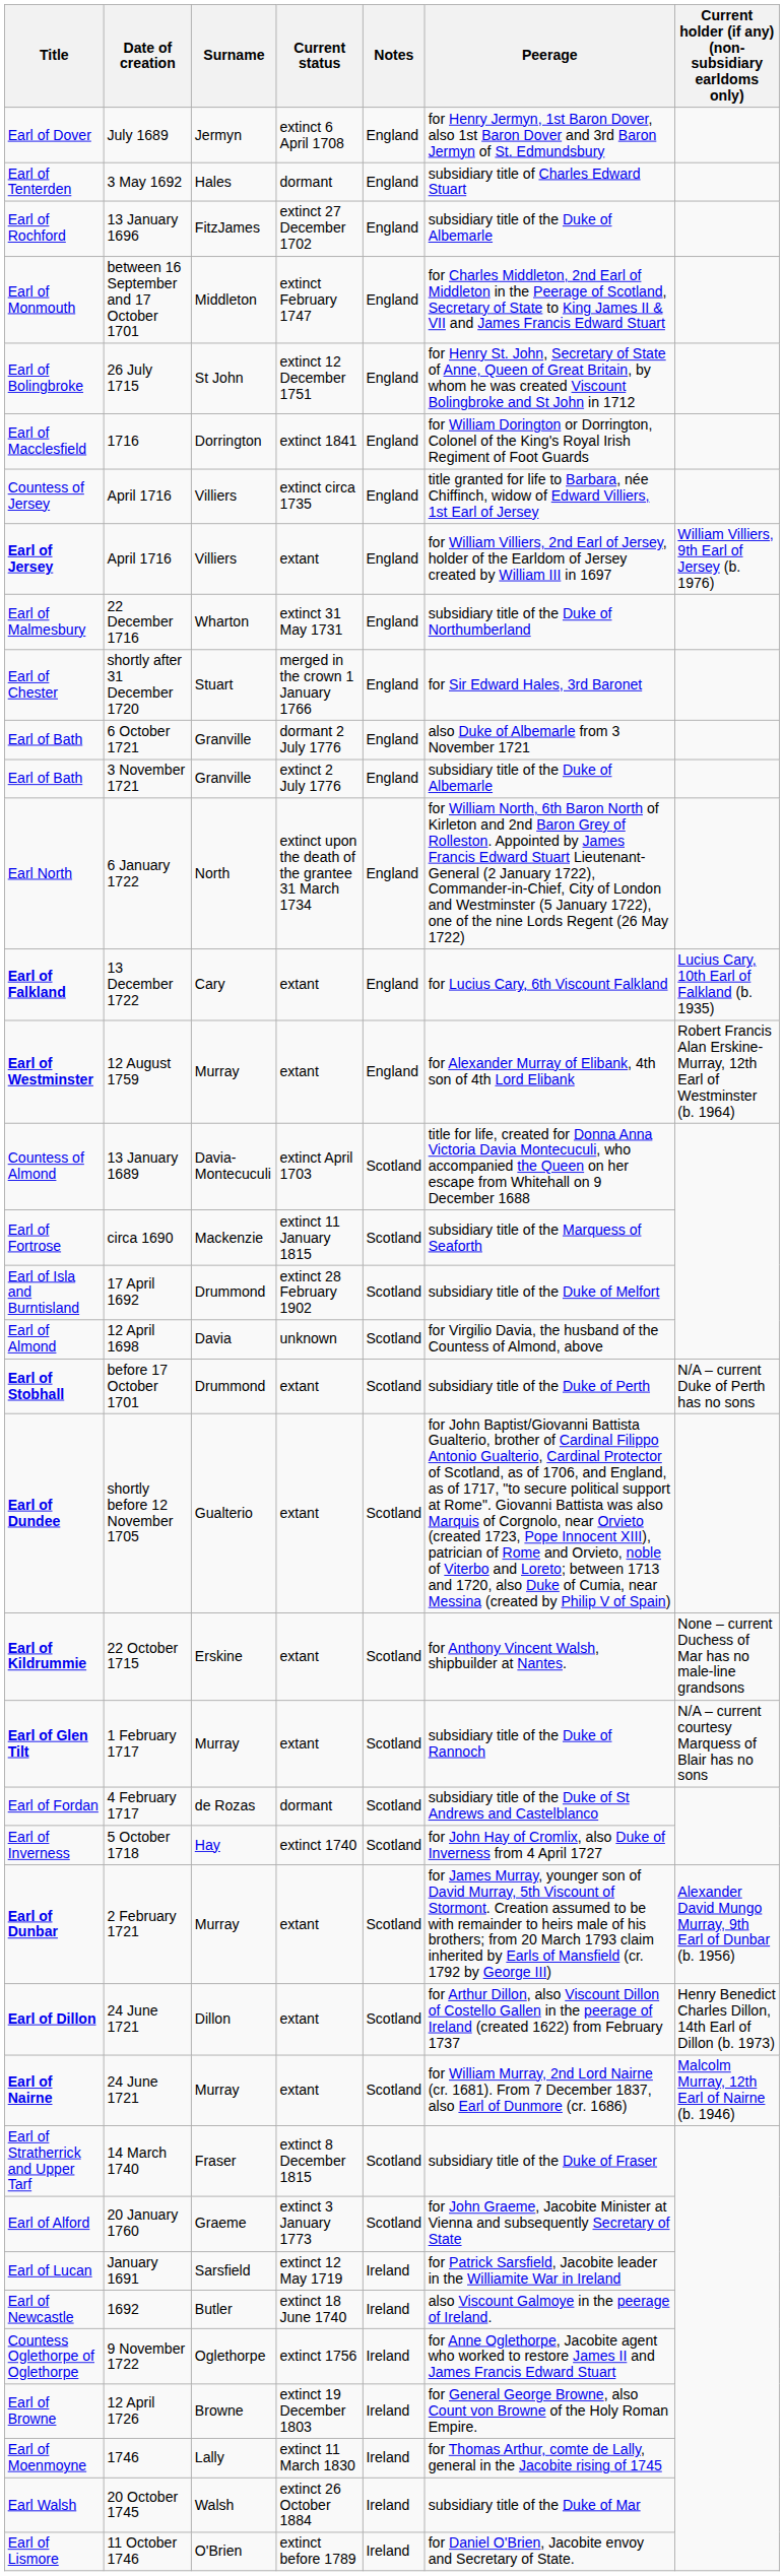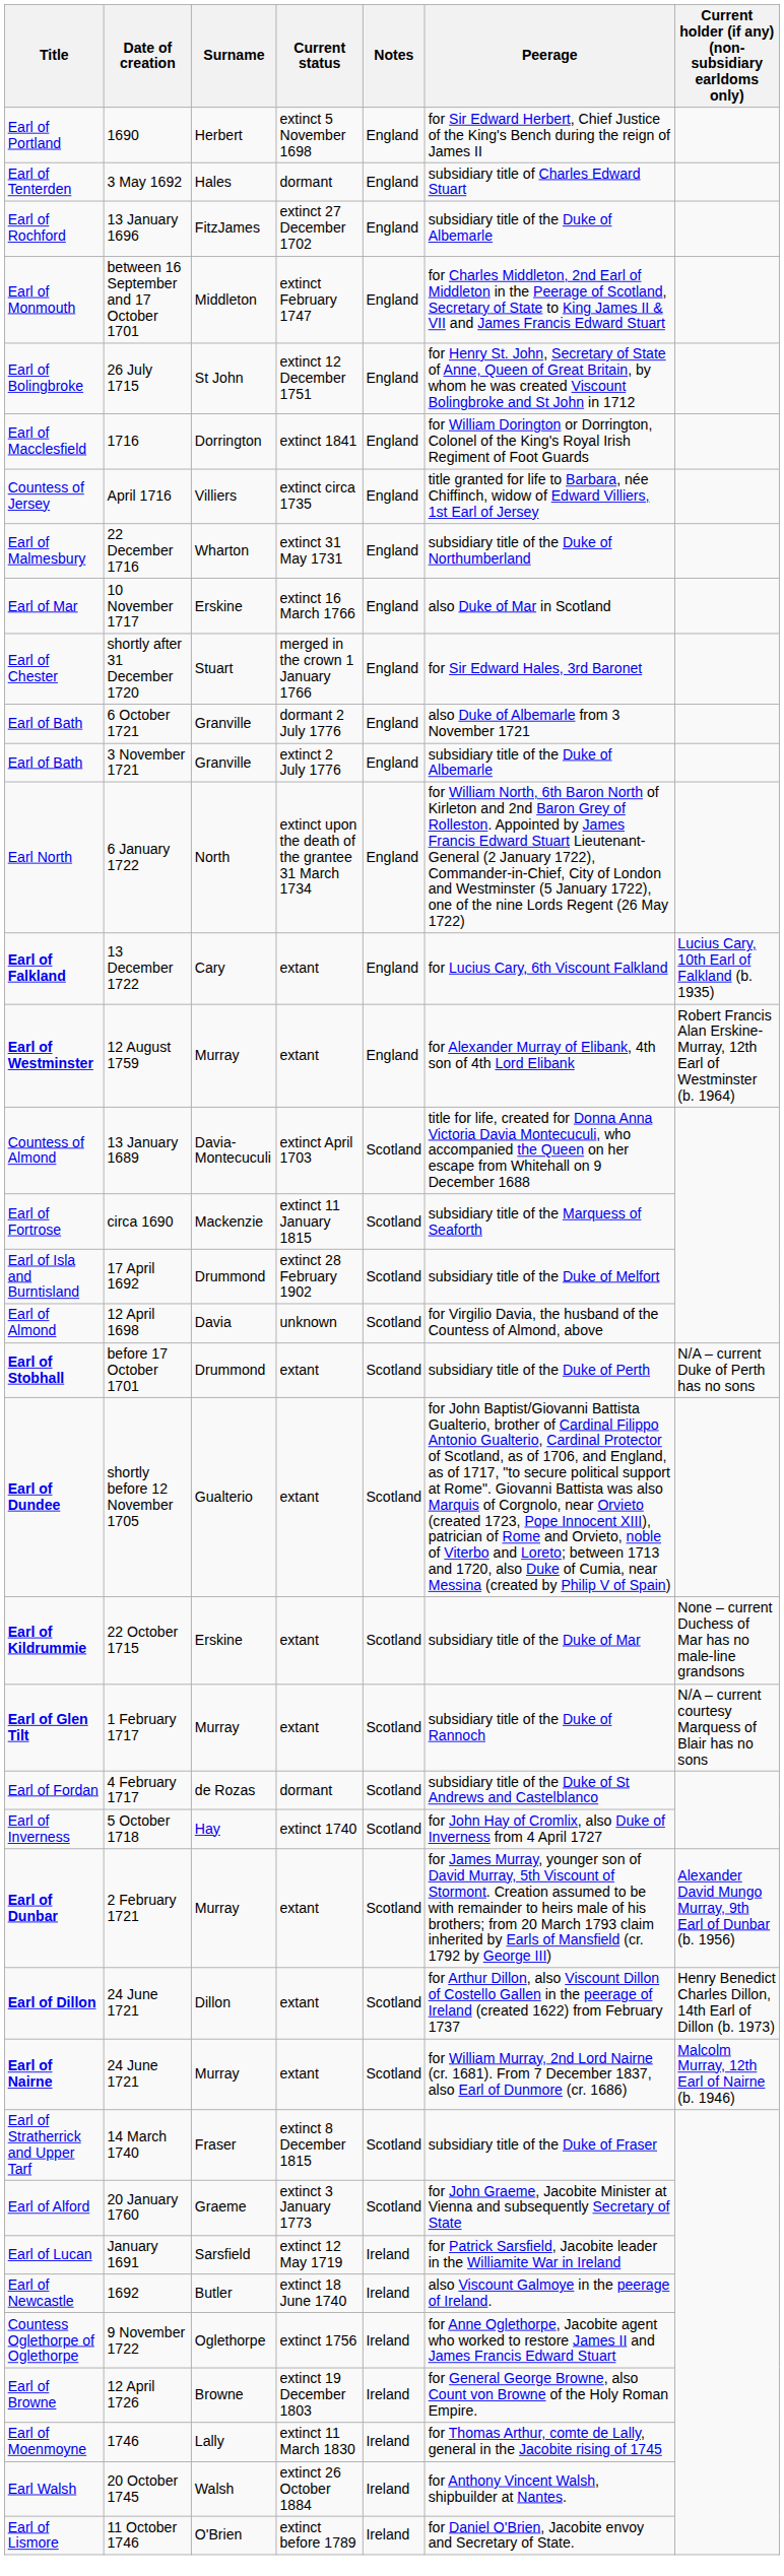- row: Earl of Dover | July 1689 | Jermyn | extinct 6 April 1708 | England | for Henry Jermyn, 1st Baron Dover, also 1st Baron Dover and 3rd Baron Jermyn of St. Edmundsbury
+ row: Earl of Portland | 1690 | Herbert | extinct 5 November 1698 | England | for Sir Edward Herbert, Chief Justice of the King's Bench during the reign of James II
- row: Earl of Jersey | April 1716 | Villiers | extant | England | for William Villiers, 2nd Earl of Jersey, holder of the Earldom of Jersey created by William III in 1697 | William Villiers, 9th Earl of Jersey (b. 1976)
+ row: Earl of Mar | 10 November 1717 | Erskine | extinct 16 March 1766 | England | also Duke of Mar in Scotland
Earl of Kildrummie | Peerage: for Anthony Vincent Walsh, shipbuilder at Nantes. -> subsidiary title of the Duke of Mar
Earl Walsh | Peerage: subsidiary title of the Duke of Mar -> for Anthony Vincent Walsh, shipbuilder at Nantes.
